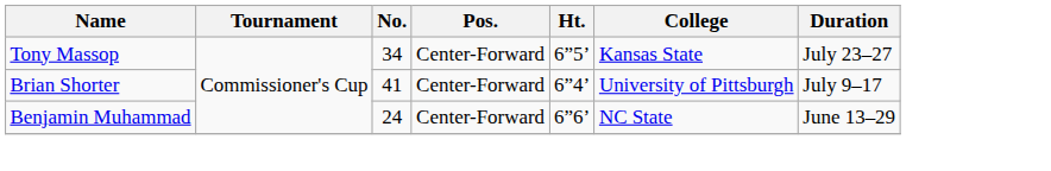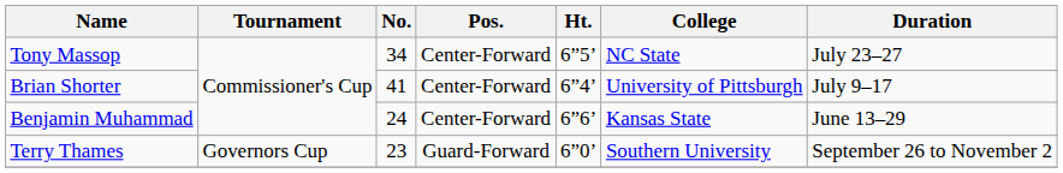Tony Massop | College: Kansas State -> NC State
Benjamin Muhammad | College: NC State -> Kansas State
+ row: Terry Thames | Governors Cup | 23 | Guard-Forward | 6”0’ | Southern University | September 26 to November 2
